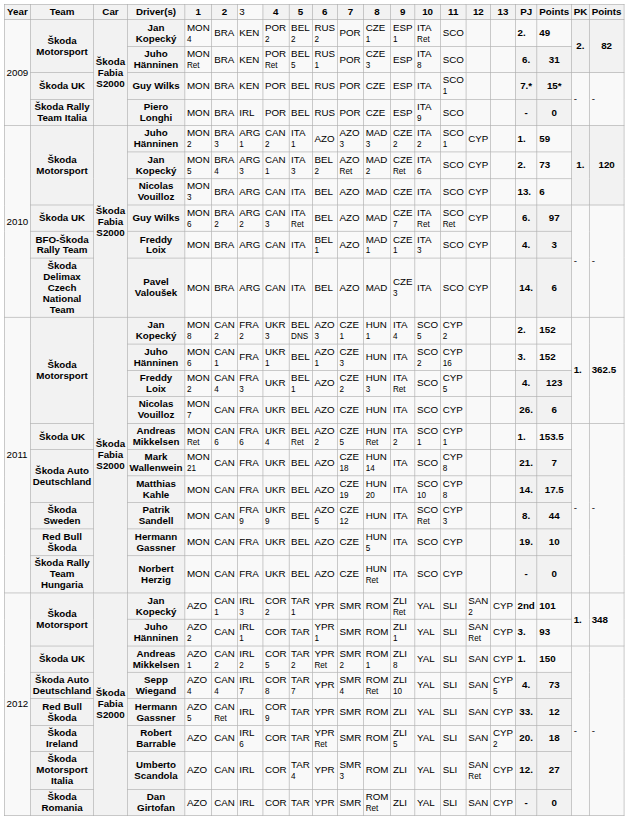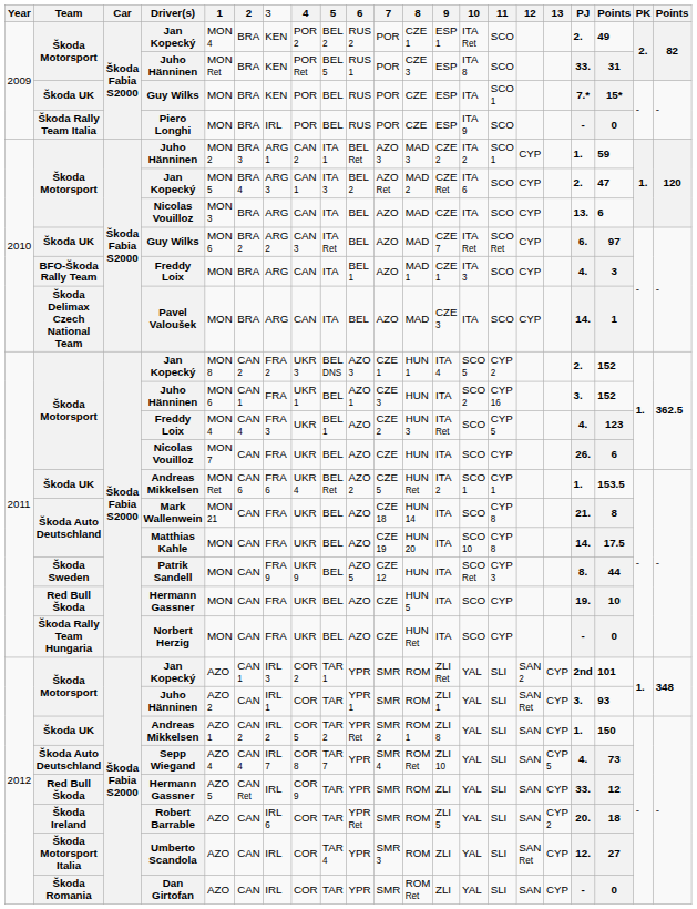2009 / Juho Hänninen | column 18: 6. -> 33.
2010 / Juho Hänninen | column 10: AZO -> BEL Ret
2010 / Jan Kopecký | column 19: 73 -> 47
Pavel Valoušek | column 19: 6 -> 1
2011 / Freddy Loix | column 5: MON 2 -> MON 4
Mark Wallenwein | column 19: 7 -> 8
